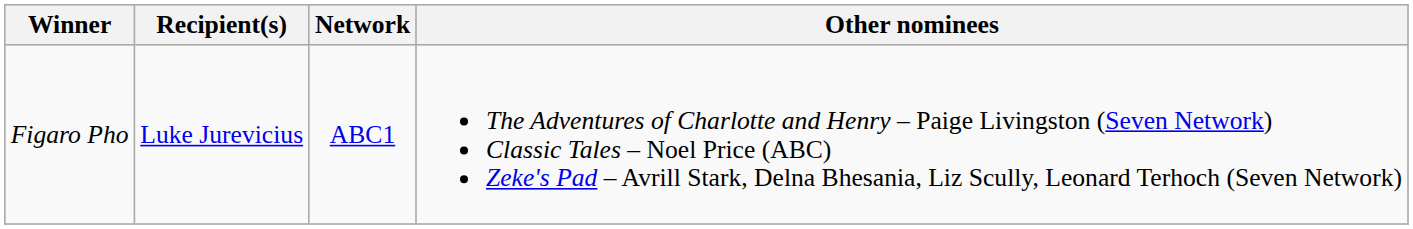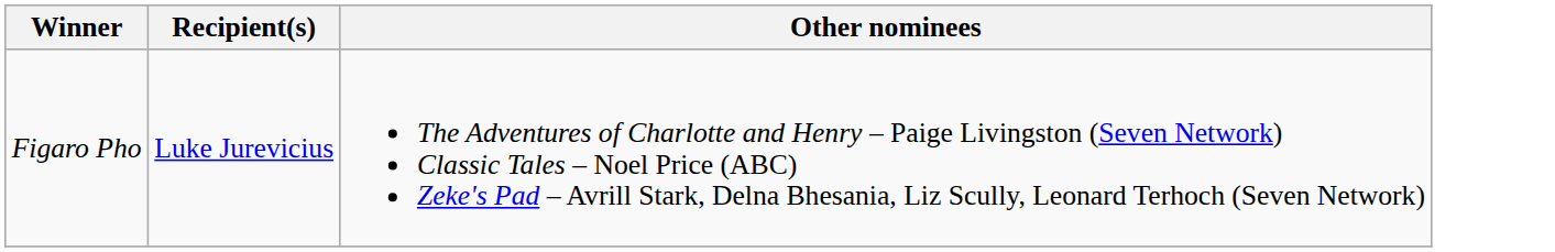- column: Network | ABC1
